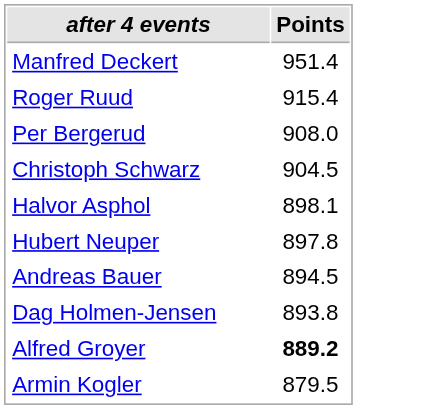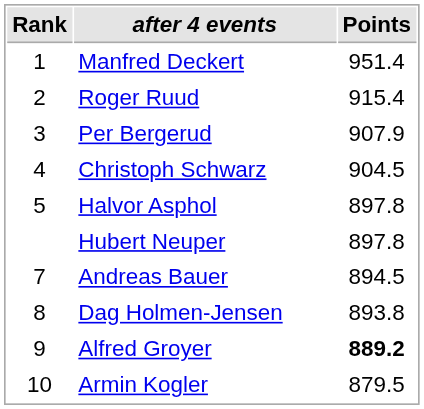+ column: Rank | 1 | 2 | 3 | 4 | 5 | 7 | 8 | 9 | 10
Per Bergerud | Points: 908.0 -> 907.9
Halvor Asphol | Points: 898.1 -> 897.8
